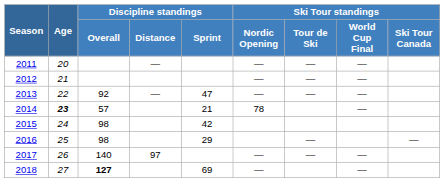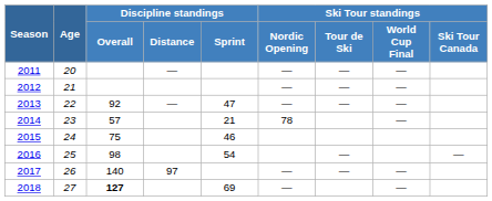2014 | Age: bold -> normal
2015 | Discipline standings / Overall: 98 -> 75
2015 | Discipline standings / Sprint: 42 -> 46
2016 | Discipline standings / Sprint: 29 -> 54
